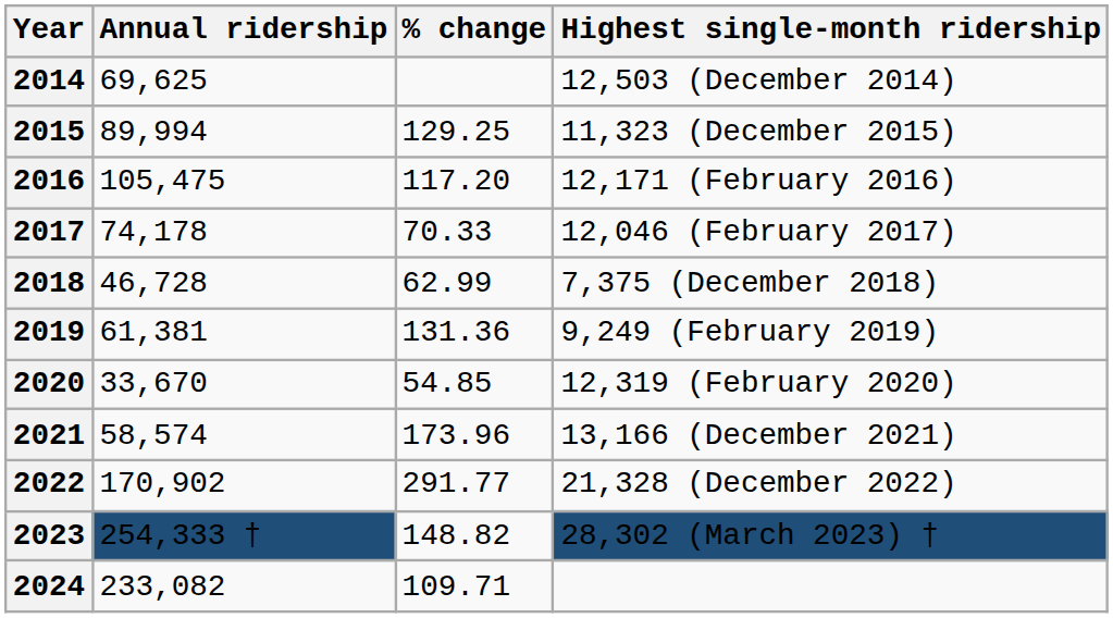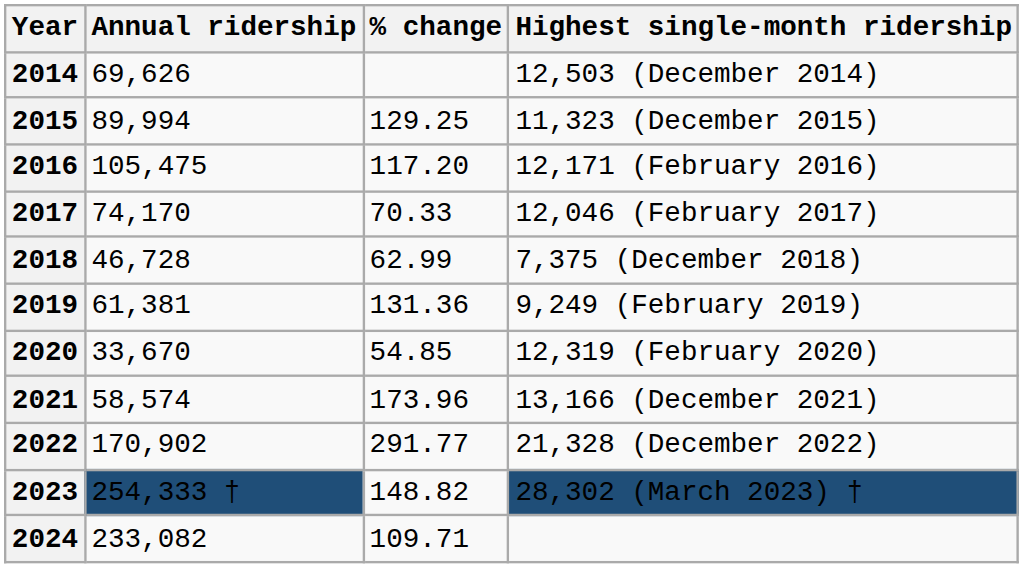2014 | Annual ridership: 69,625 -> 69,626
2017 | Annual ridership: 74,178 -> 74,170
